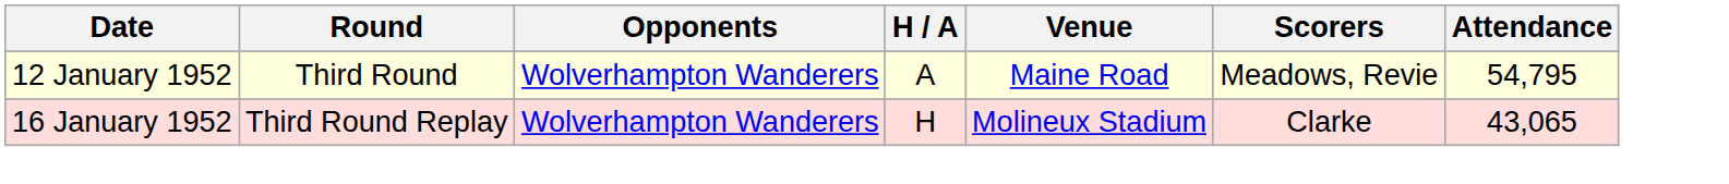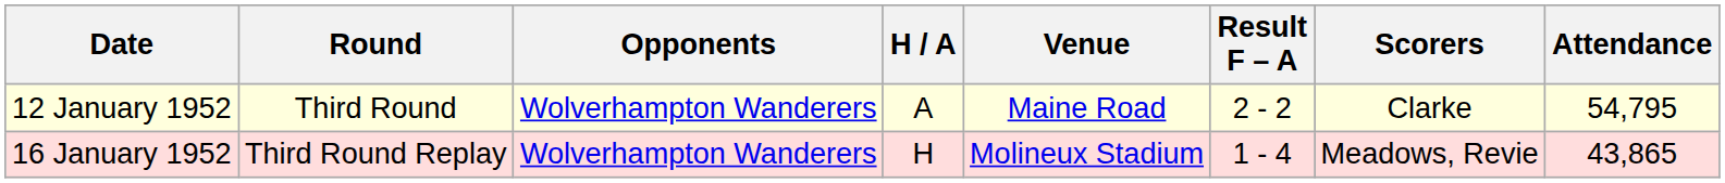+ column: Result F – A | 2 - 2 | 1 - 4
12 January 1952 | Scorers: Meadows, Revie -> Clarke
16 January 1952 | Scorers: Clarke -> Meadows, Revie
16 January 1952 | Attendance: 43,065 -> 43,865
